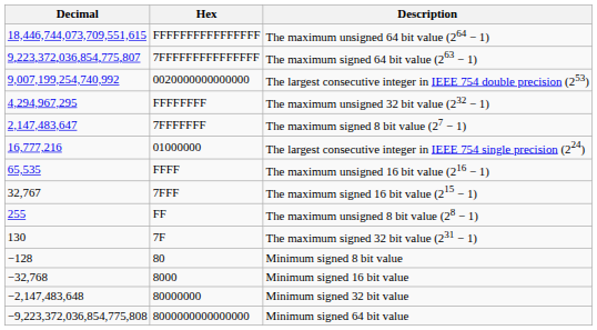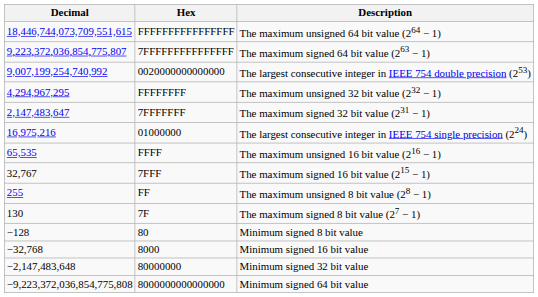7FFFFFFF | Description: The maximum signed 8 bit value (27 − 1) -> The maximum signed 32 bit value (231 − 1)
01000000 | Decimal: 16,777,216 -> 16,975,216
7F | Description: The maximum signed 32 bit value (231 − 1) -> The maximum signed 8 bit value (27 − 1)
